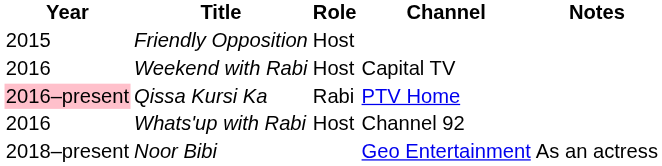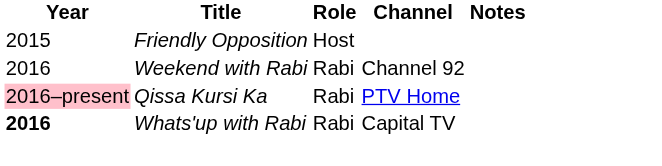Weekend with Rabi | Role: Host -> Rabi
Weekend with Rabi | Channel: Capital TV -> Channel 92
Whats'up with Rabi | Year: normal -> bold
Whats'up with Rabi | Role: Host -> Rabi
Whats'up with Rabi | Channel: Channel 92 -> Capital TV
- row: 2018–present | Noor Bibi | Geo Entertainment | As an actress
